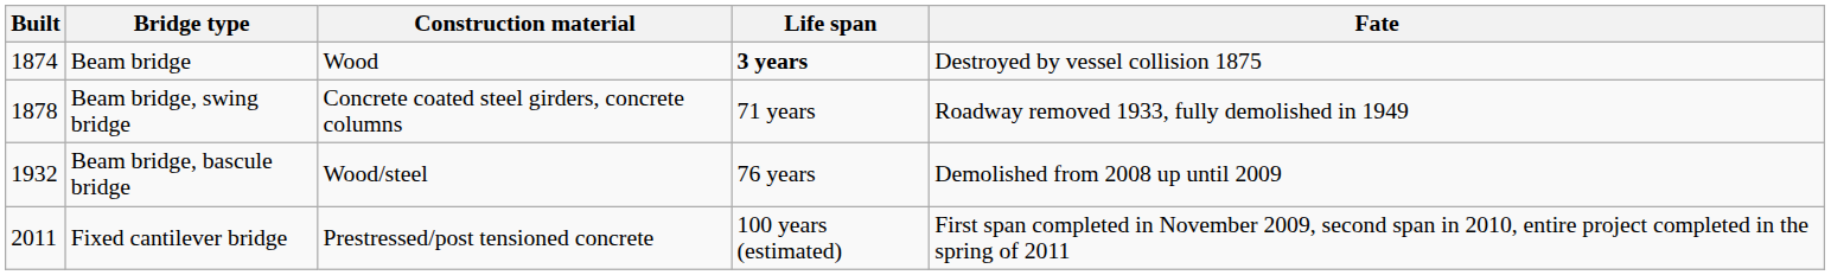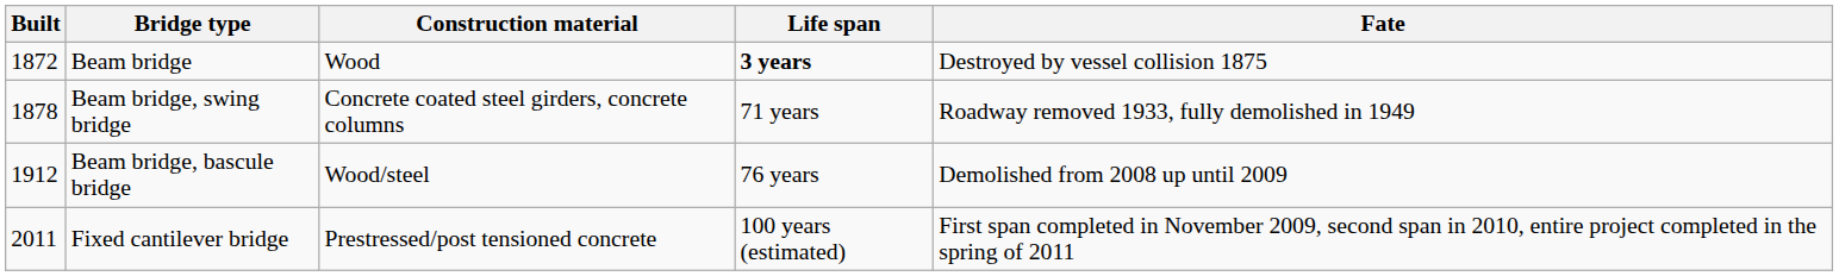Beam bridge | Built: 1874 -> 1872
Beam bridge, bascule bridge | Built: 1932 -> 1912
